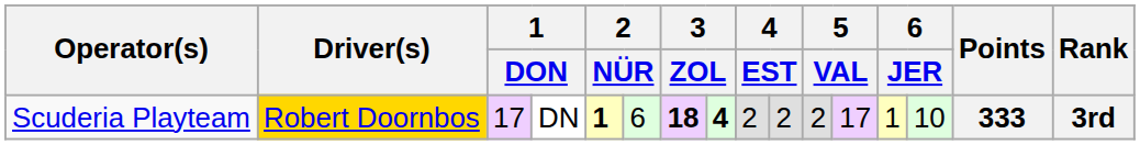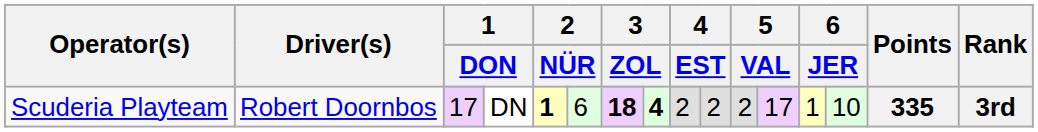Scuderia Playteam | Driver(s): gold background -> no background
Scuderia Playteam | Points: 333 -> 335
